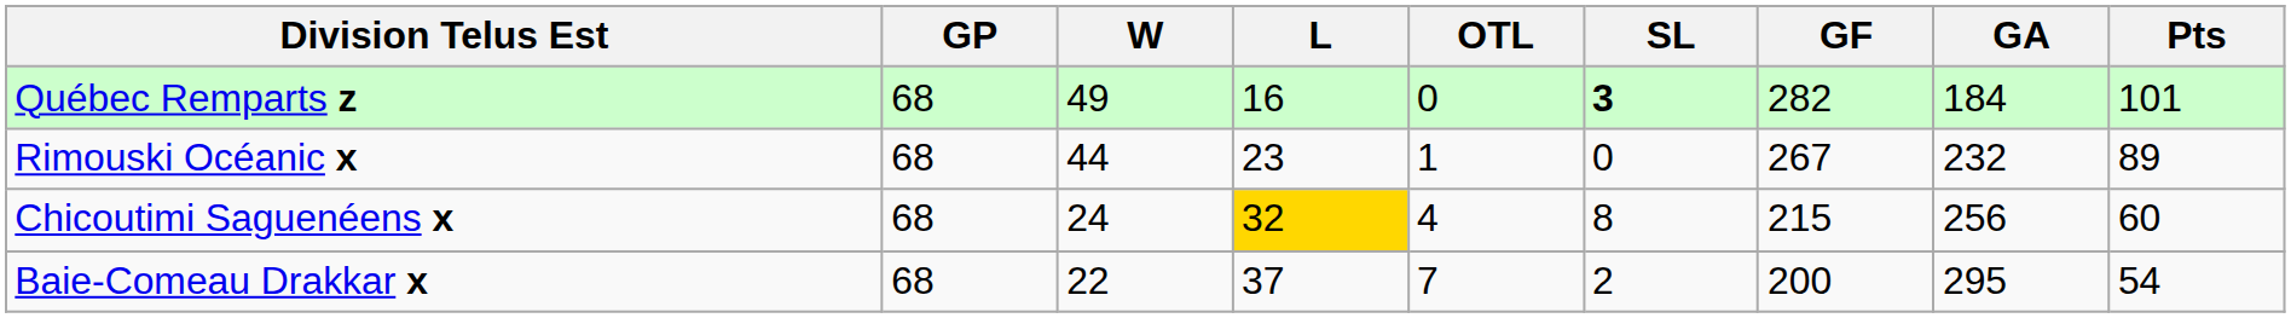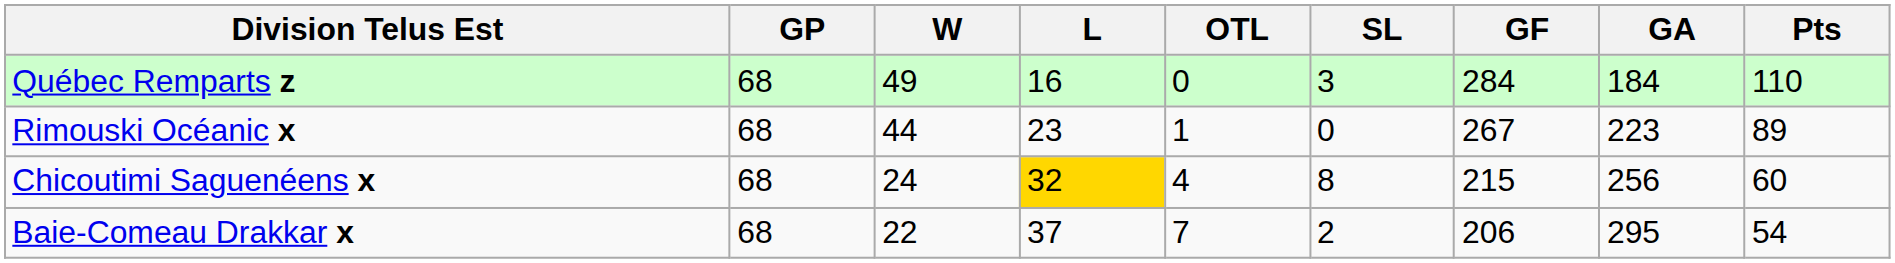Québec Remparts z | SL: bold -> normal
Québec Remparts z | GF: 282 -> 284
Québec Remparts z | Pts: 101 -> 110
Rimouski Océanic x | GA: 232 -> 223
Baie-Comeau Drakkar x | GF: 200 -> 206
